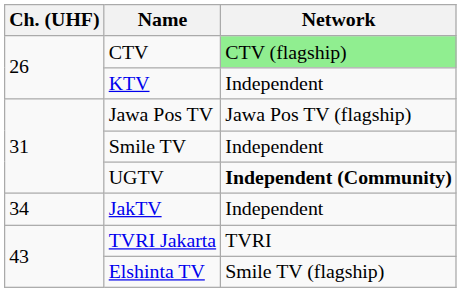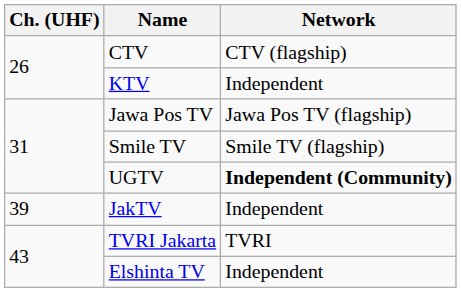CTV | Network: lightgreen background -> no background
Smile TV | Network: Independent -> Smile TV (flagship)
JakTV | Ch. (UHF): 34 -> 39
Elshinta TV | Network: Smile TV (flagship) -> Independent
